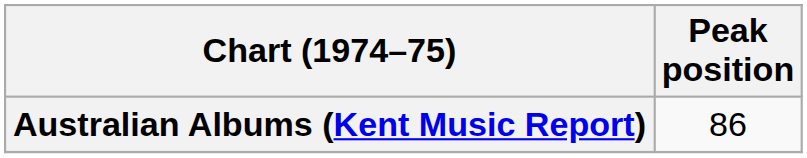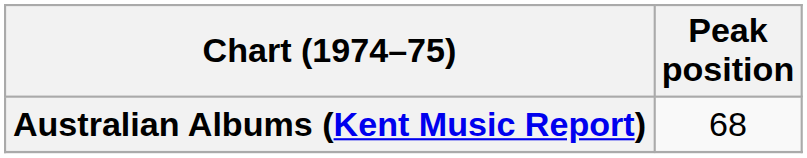Australian Albums (Kent Music Report) | Peak position: 86 -> 68
